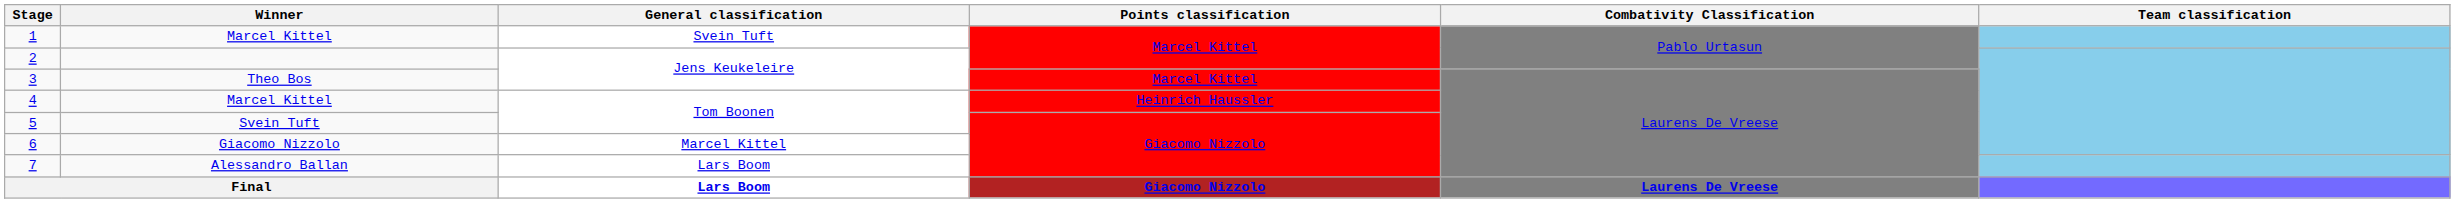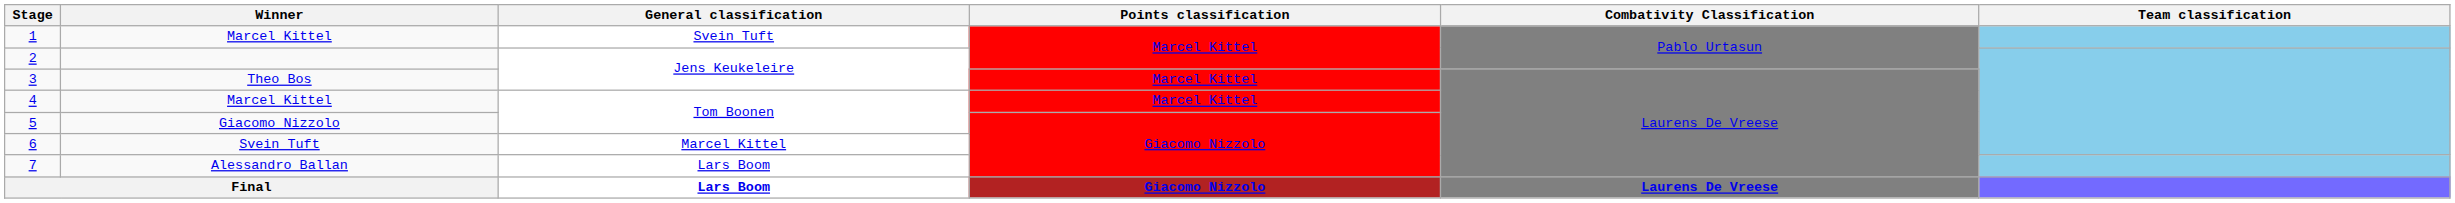4 | Points classification: Heinrich Haussler -> Marcel Kittel
5 | Winner: Svein Tuft -> Giacomo Nizzolo
6 | Winner: Giacomo Nizzolo -> Svein Tuft
